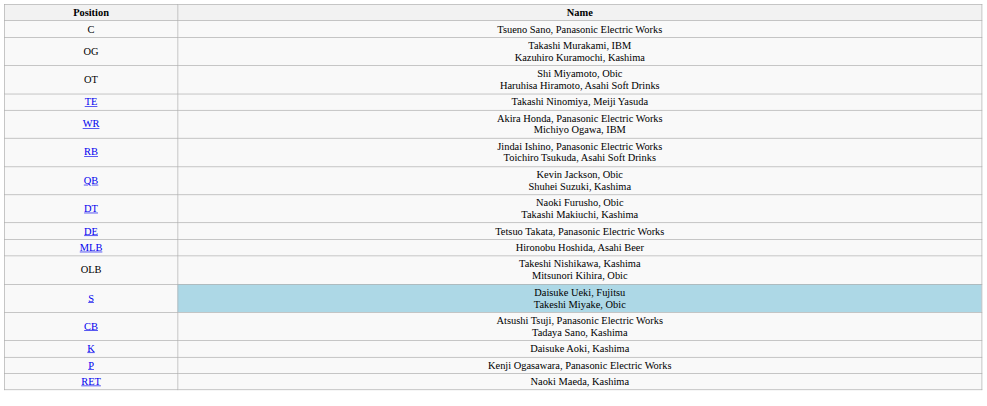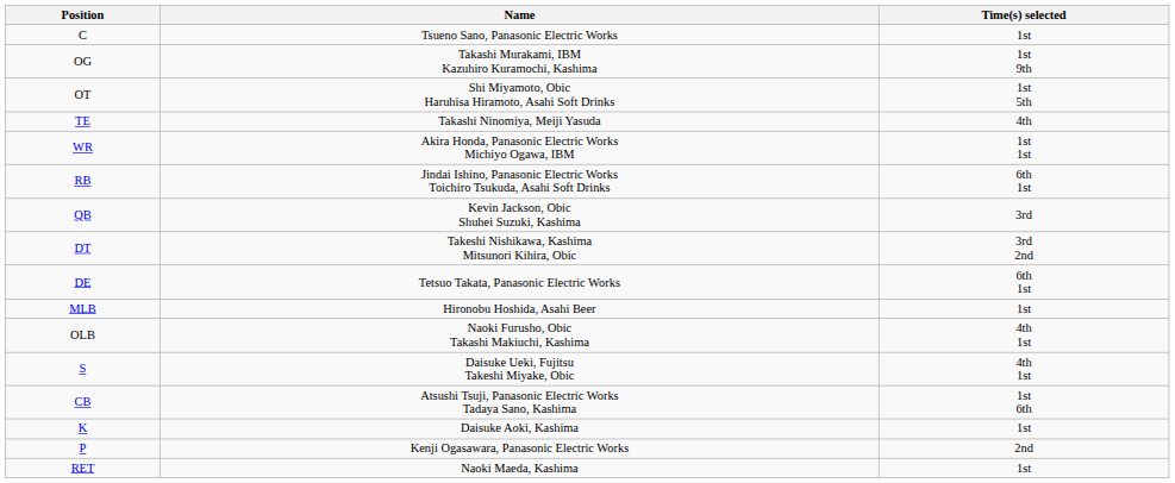+ column: Time(s) selected | 1st | 1st 9th | 1st 5th | 4th | 1st 1st | 6th 1st | 3rd | 3rd 2nd | 6th 1st | 1st | 4th 1st | 4th 1st | 1st 6th | 1st | 2nd | 1st
DT | Name: Naoki Furusho, Obic Takashi Makiuchi, Kashima -> Takeshi Nishikawa, Kashima Mitsunori Kihira, Obic
OLB | Name: Takeshi Nishikawa, Kashima Mitsunori Kihira, Obic -> Naoki Furusho, Obic Takashi Makiuchi, Kashima
S | Name: lightblue background -> no background
